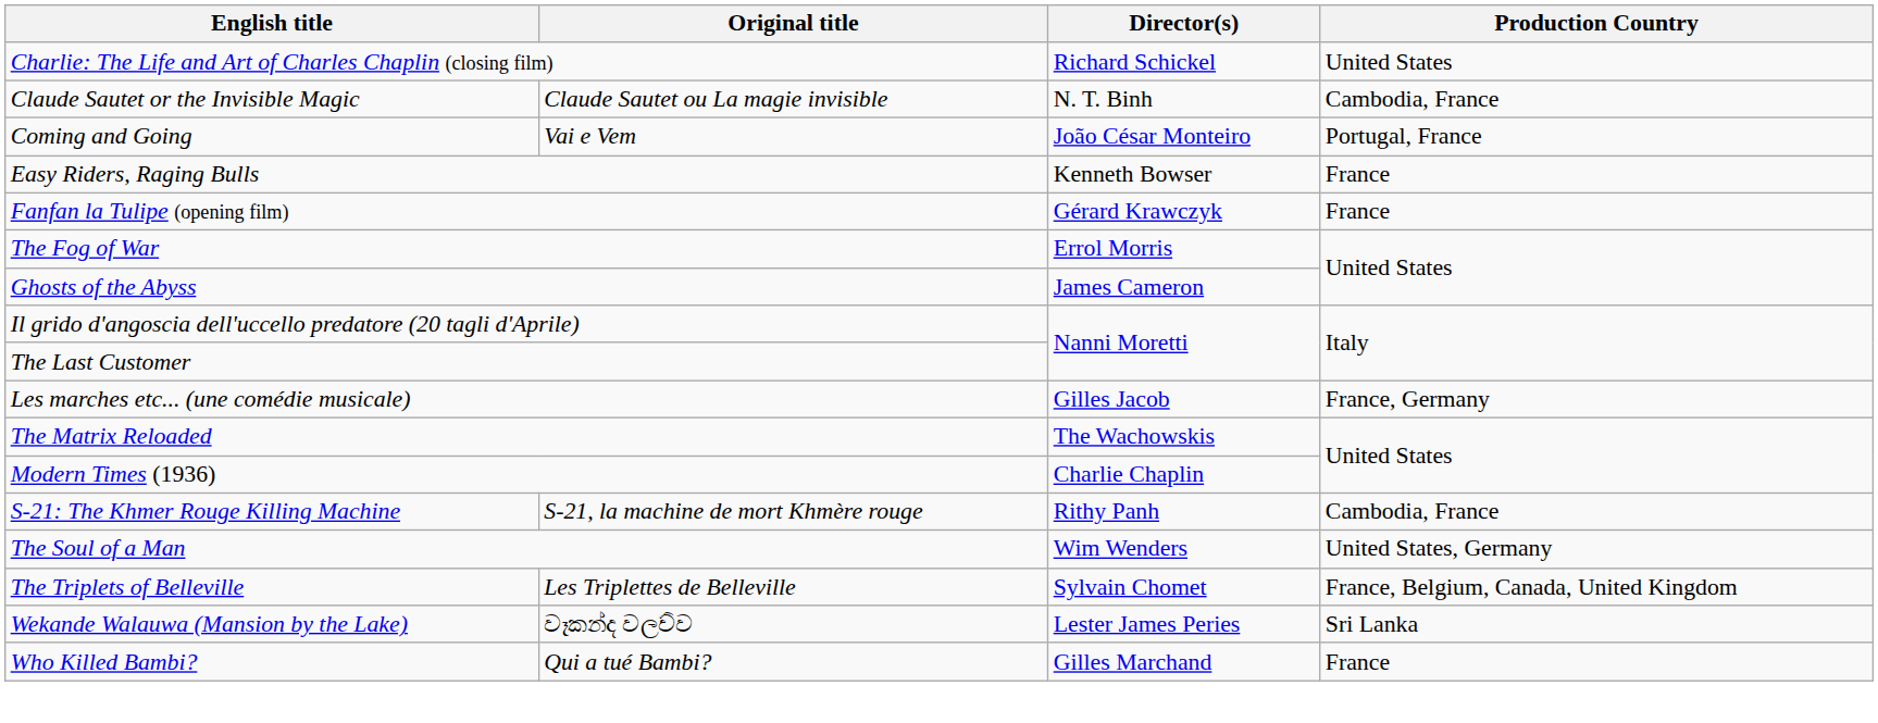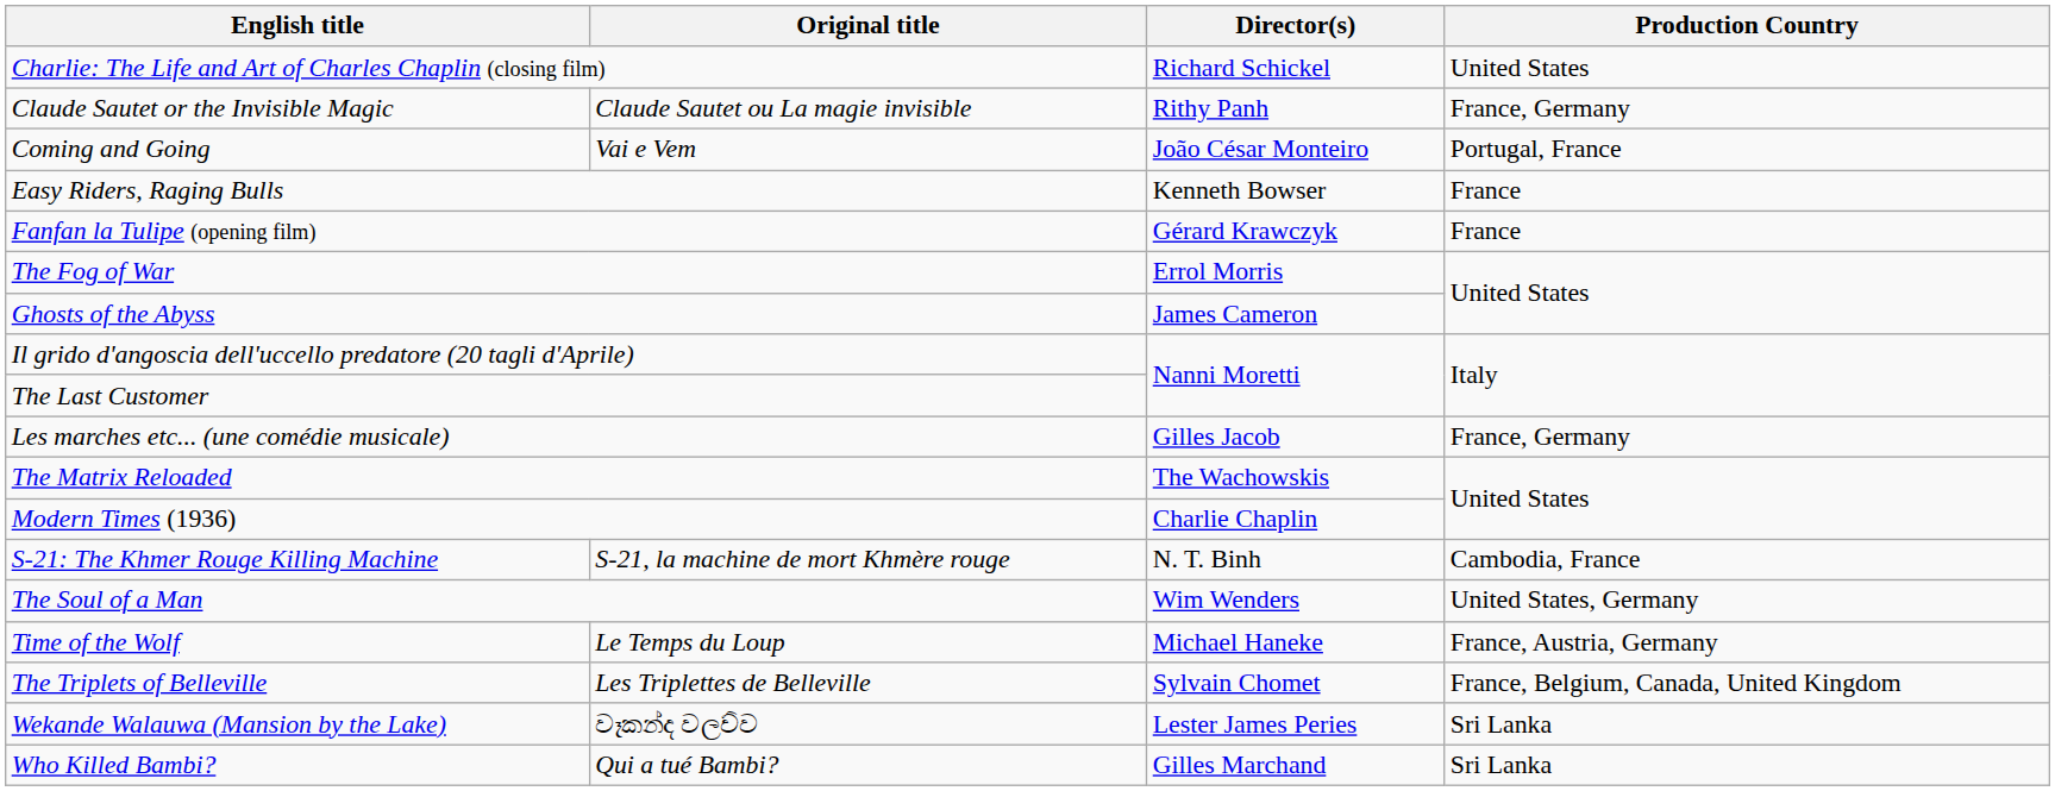Claude Sautet or the Invisible Magic | Director(s): N. T. Binh -> Rithy Panh
Claude Sautet or the Invisible Magic | Production Country: Cambodia, France -> France, Germany
S-21: The Khmer Rouge Killing Machine | Director(s): Rithy Panh -> N. T. Binh
+ row: Time of the Wolf | Le Temps du Loup | Michael Haneke | France, Austria, Germany
Who Killed Bambi? | Production Country: France -> Sri Lanka
